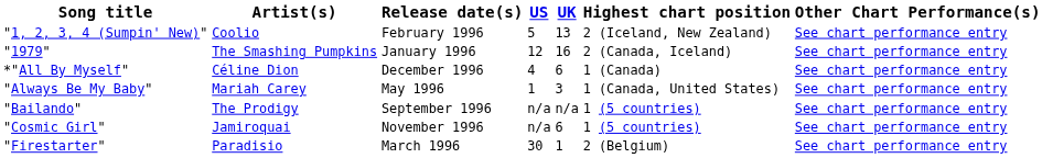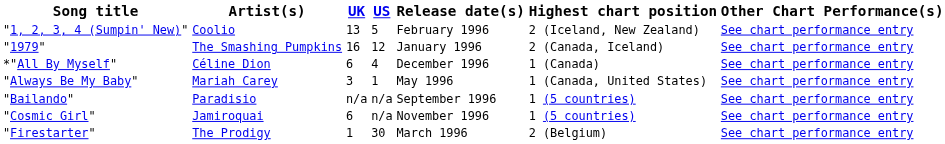columns swapped: Release date(s) <-> UK
"Bailando" | Artist(s): The Prodigy -> Paradisio
"Firestarter" | Artist(s): Paradisio -> The Prodigy
